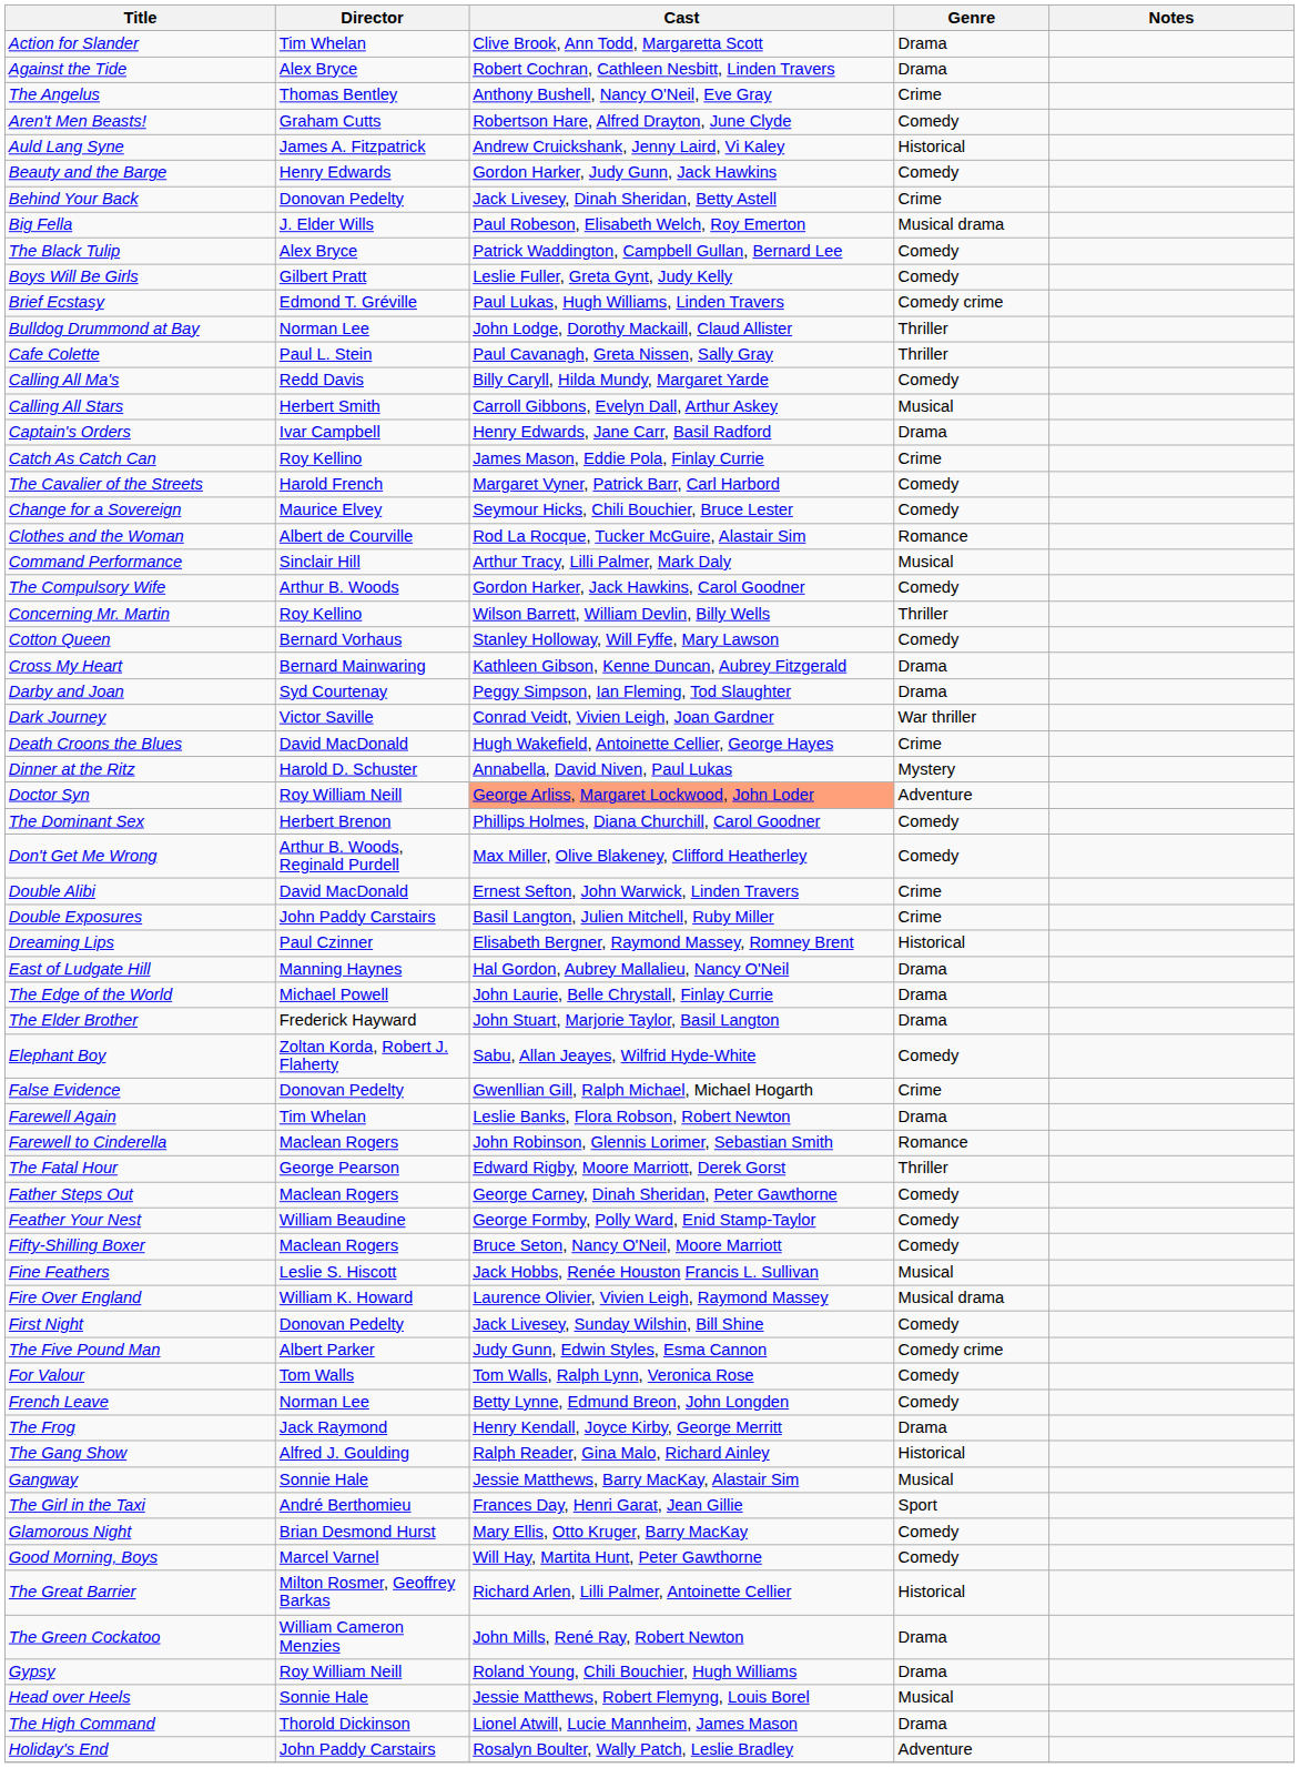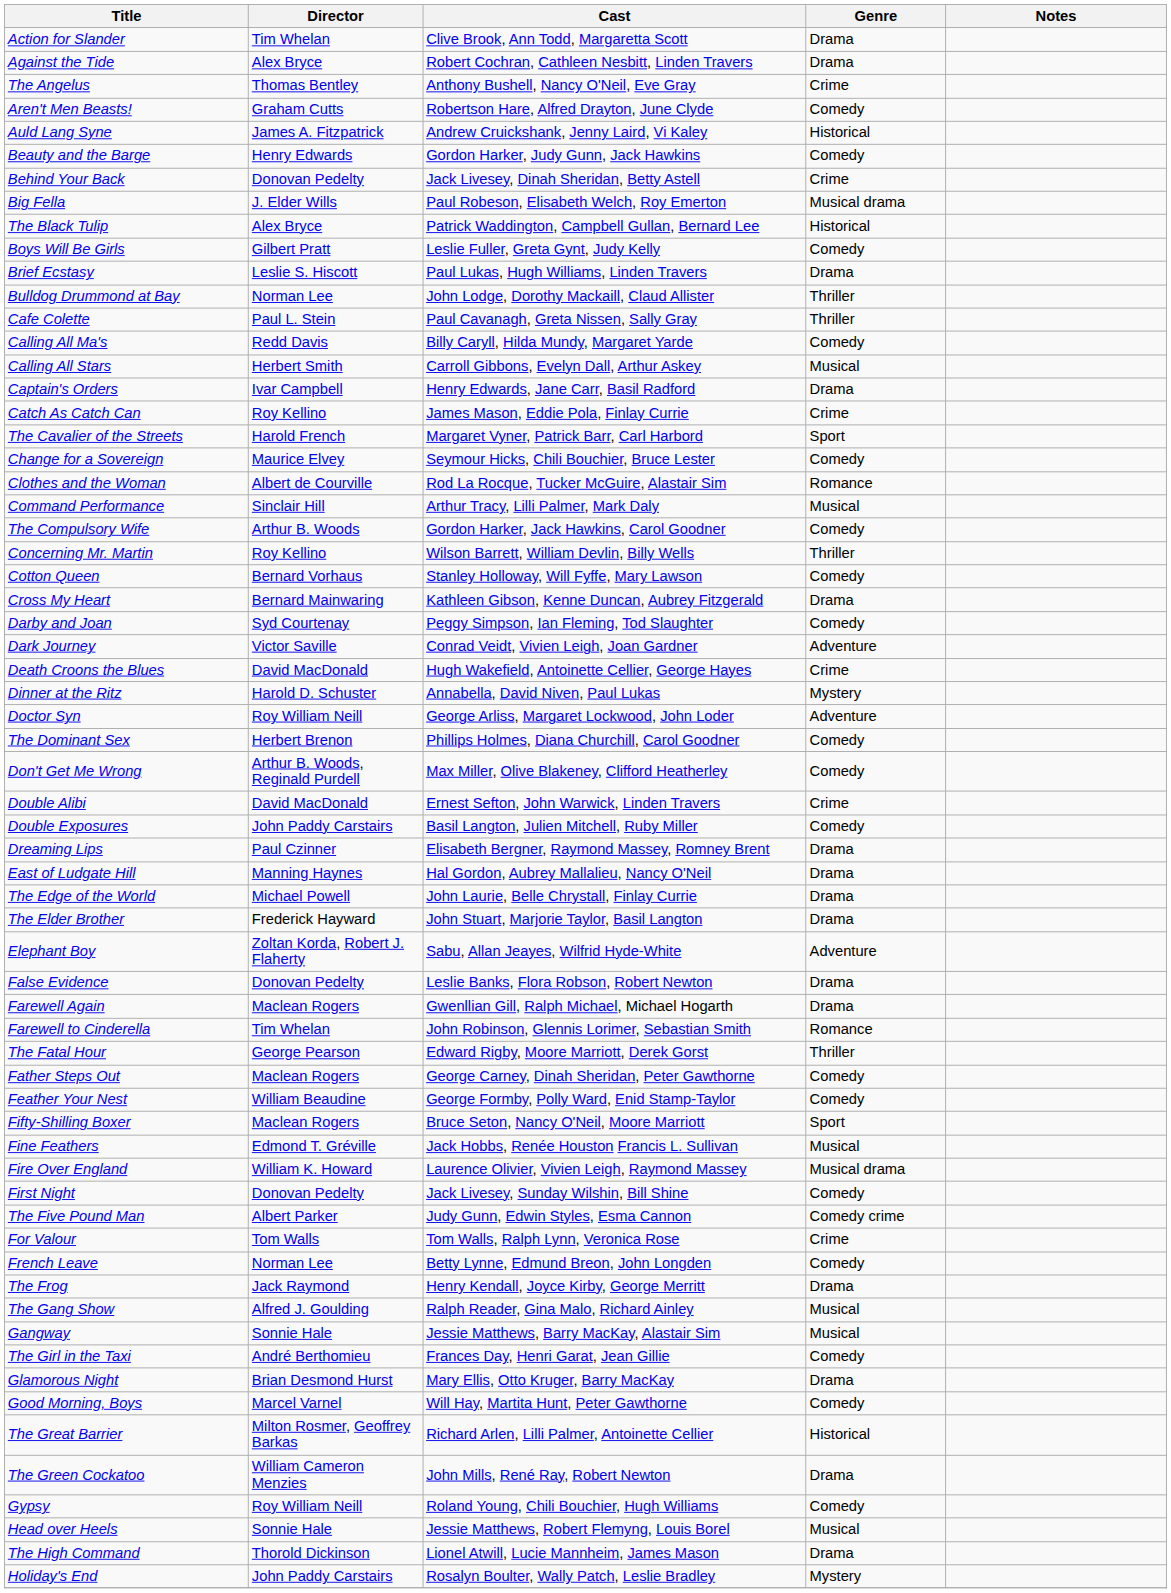The Black Tulip | Genre: Comedy -> Historical
Brief Ecstasy | Director: Edmond T. Gréville -> Leslie S. Hiscott
Brief Ecstasy | Genre: Comedy crime -> Drama
The Cavalier of the Streets | Genre: Comedy -> Sport
Darby and Joan | Genre: Drama -> Comedy
Dark Journey | Genre: War thriller -> Adventure
Doctor Syn | Cast: lightsalmon background -> no background
Double Exposures | Genre: Crime -> Comedy
Dreaming Lips | Genre: Historical -> Drama
Elephant Boy | Genre: Comedy -> Adventure
False Evidence | Cast: Gwenllian Gill, Ralph Michael, Michael Hogarth -> Leslie Banks, Flora Robson, Robert Newton
False Evidence | Genre: Crime -> Drama
Farewell Again | Director: Tim Whelan -> Maclean Rogers
Farewell Again | Cast: Leslie Banks, Flora Robson, Robert Newton -> Gwenllian Gill, Ralph Michael, Michael Hogarth
Farewell to Cinderella | Director: Maclean Rogers -> Tim Whelan
Fifty-Shilling Boxer | Genre: Comedy -> Sport
Fine Feathers | Director: Leslie S. Hiscott -> Edmond T. Gréville
For Valour | Genre: Comedy -> Crime
The Gang Show | Genre: Historical -> Musical
The Girl in the Taxi | Genre: Sport -> Comedy
Glamorous Night | Genre: Comedy -> Drama
Gypsy | Genre: Drama -> Comedy
Holiday's End | Genre: Adventure -> Mystery
